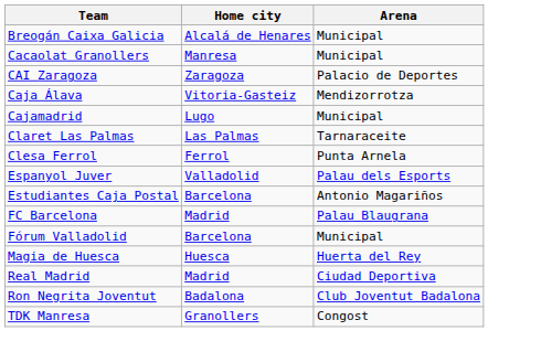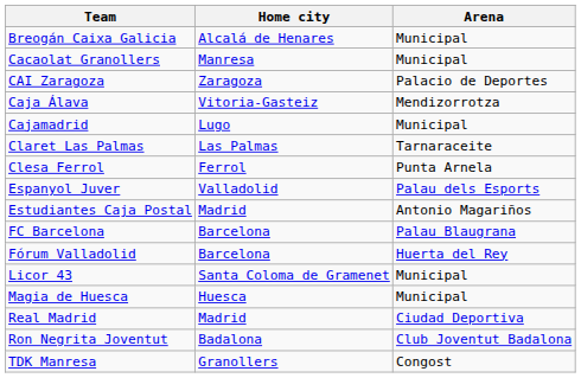Estudiantes Caja Postal | Home city: Barcelona -> Madrid
FC Barcelona | Home city: Madrid -> Barcelona
Fórum Valladolid | Arena: Municipal -> Huerta del Rey
+ row: Licor 43 | Santa Coloma de Gramenet | Municipal
Magia de Huesca | Arena: Huerta del Rey -> Municipal
